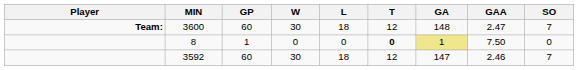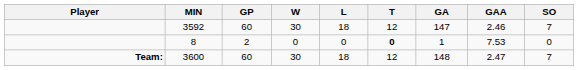rows swapped: 3592 <-> 3600
8 | GP: 1 -> 2
8 | GA: khaki background -> no background
8 | GAA: 7.50 -> 7.53
